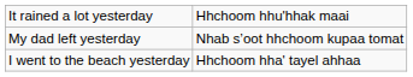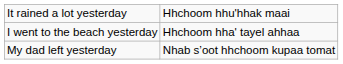rows swapped: My dad left yesterday <-> I went to the beach yesterday
